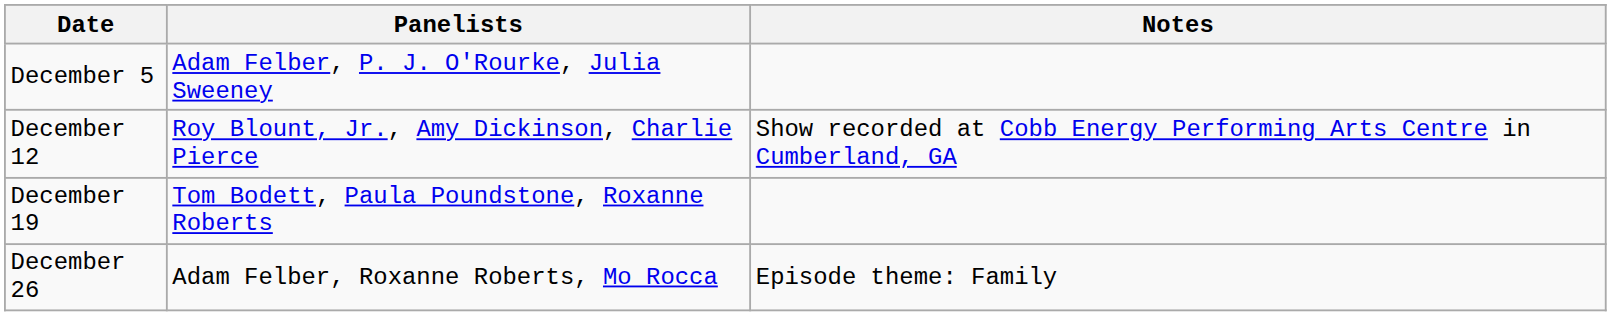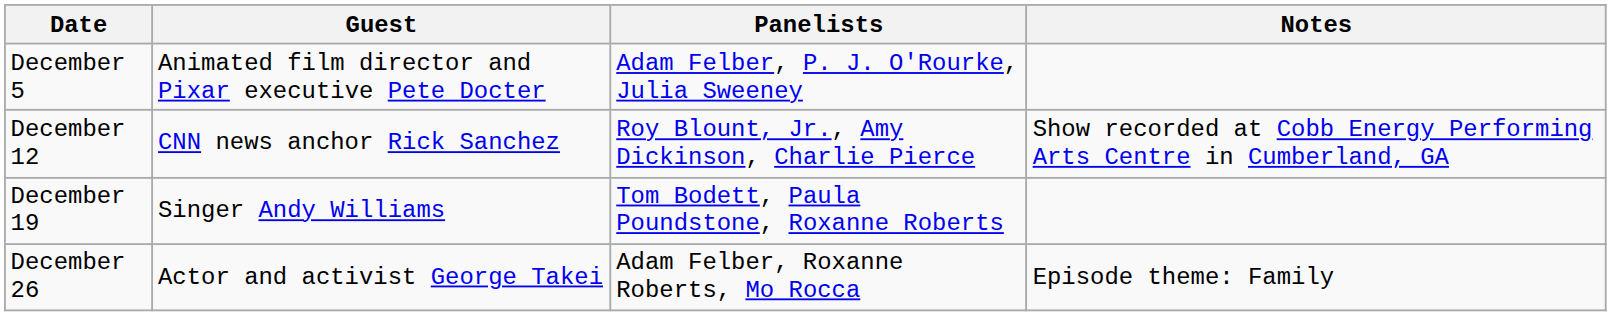+ column: Guest | Animated film director and Pixar executive Pete Docter | CNN news anchor Rick Sanchez | Singer Andy Williams | Actor and activist George Takei
